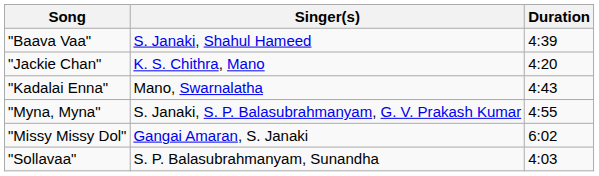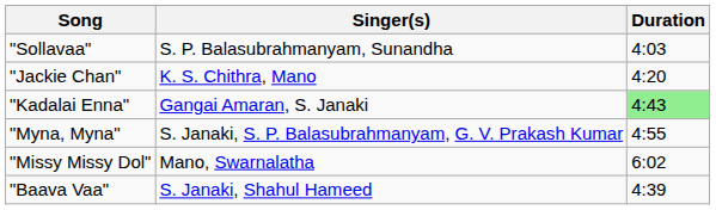rows swapped: "Baava Vaa" <-> "Sollavaa"
"Kadalai Enna" | Singer(s): Mano, Swarnalatha -> Gangai Amaran, S. Janaki
"Kadalai Enna" | Duration: no background -> lightgreen background
"Missy Missy Dol" | Singer(s): Gangai Amaran, S. Janaki -> Mano, Swarnalatha
